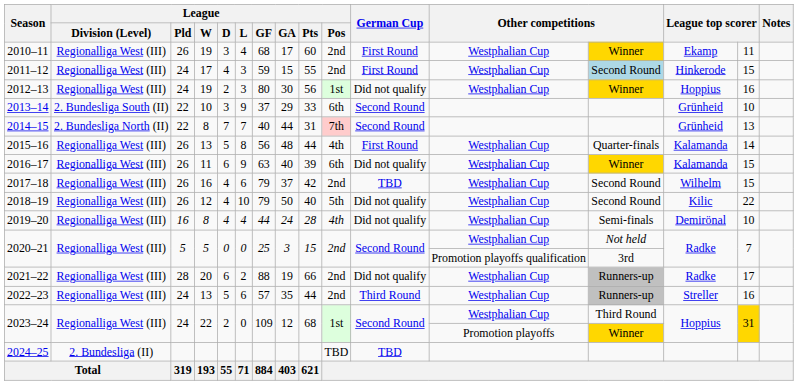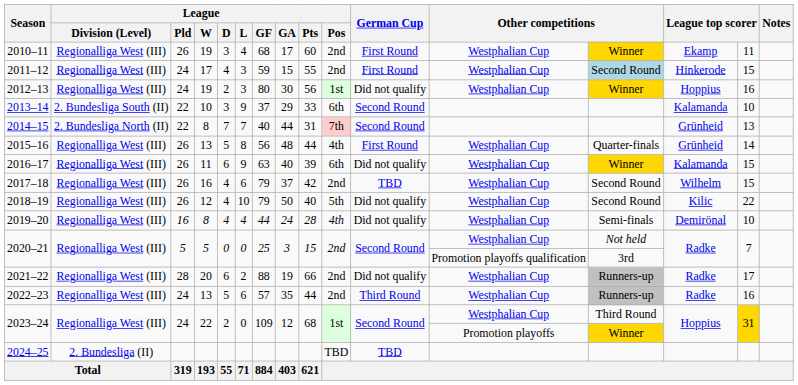2013–14 | column 14: Grünheid -> Kalamanda
2015–16 | column 14: Kalamanda -> Grünheid
2022–23 | column 14: Streller -> Radke
